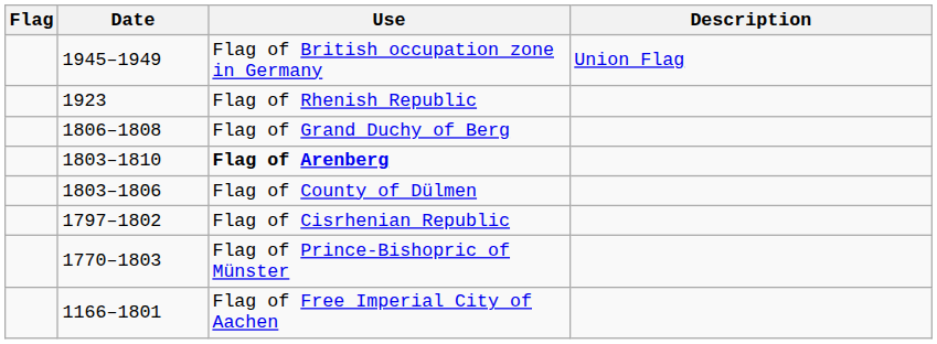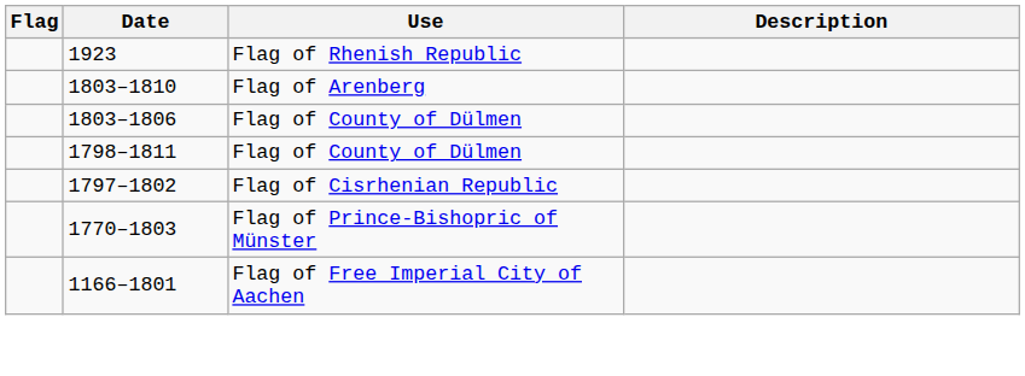- row: 1945–1949 | Flag of British occupation zone in Germany | Union Flag
- row: 1806–1808 | Flag of Grand Duchy of Berg
1803–1810 | Use: bold -> normal
+ row: 1798–1811 | Flag of County of Dülmen
